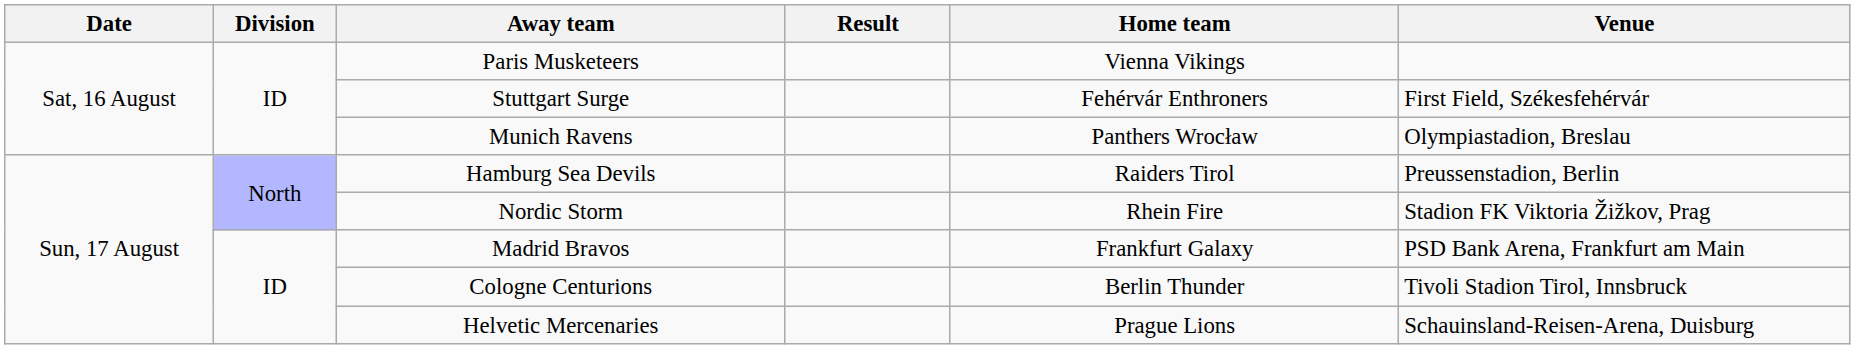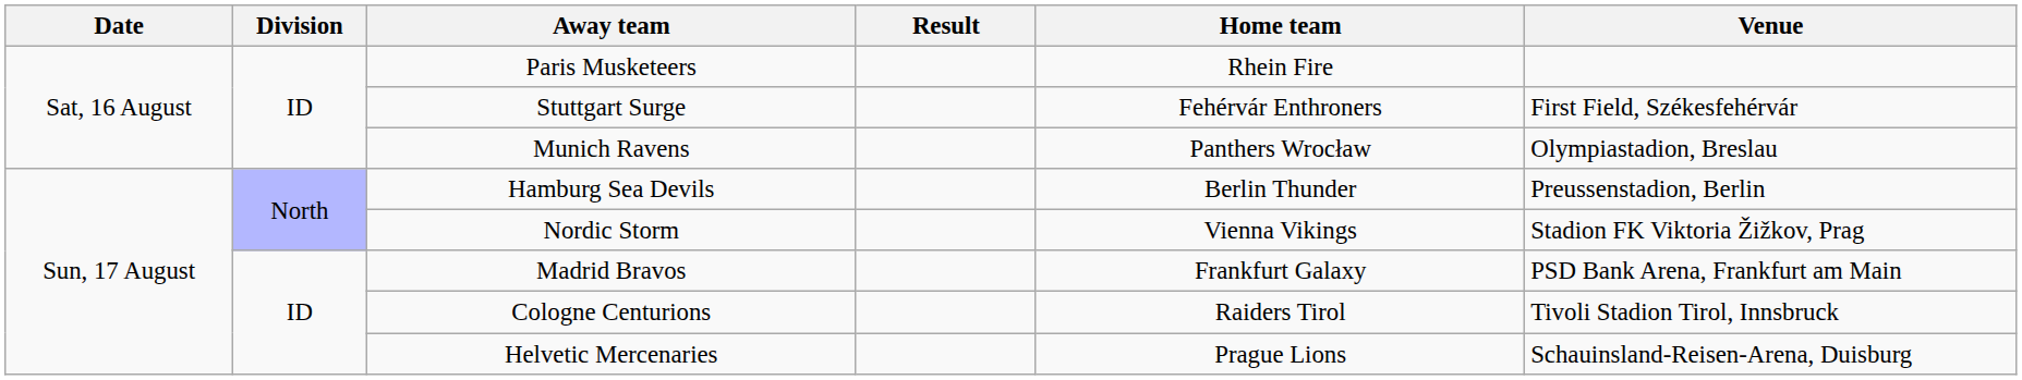Paris Musketeers | Home team: Vienna Vikings -> Rhein Fire
Hamburg Sea Devils | Home team: Raiders Tirol -> Berlin Thunder
Nordic Storm | Home team: Rhein Fire -> Vienna Vikings
Cologne Centurions | Home team: Berlin Thunder -> Raiders Tirol
